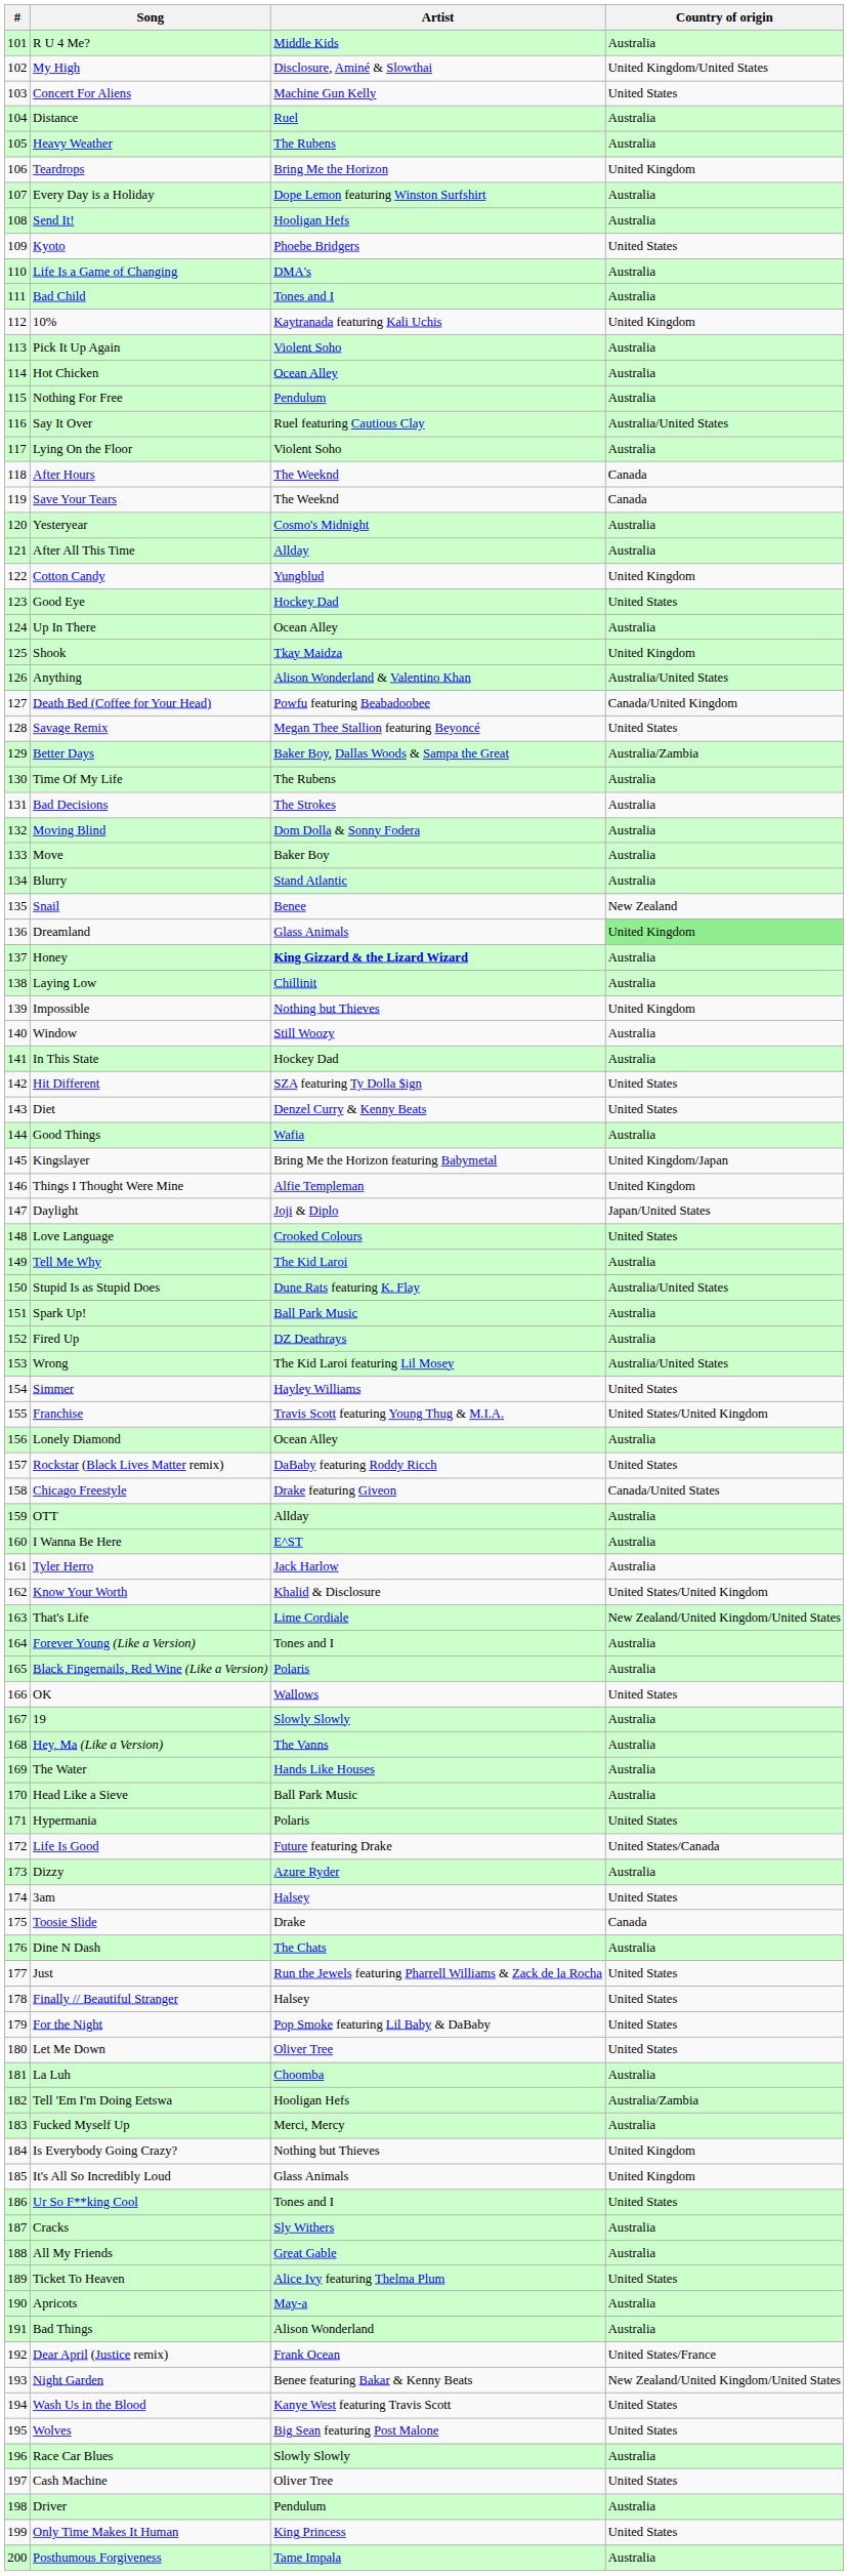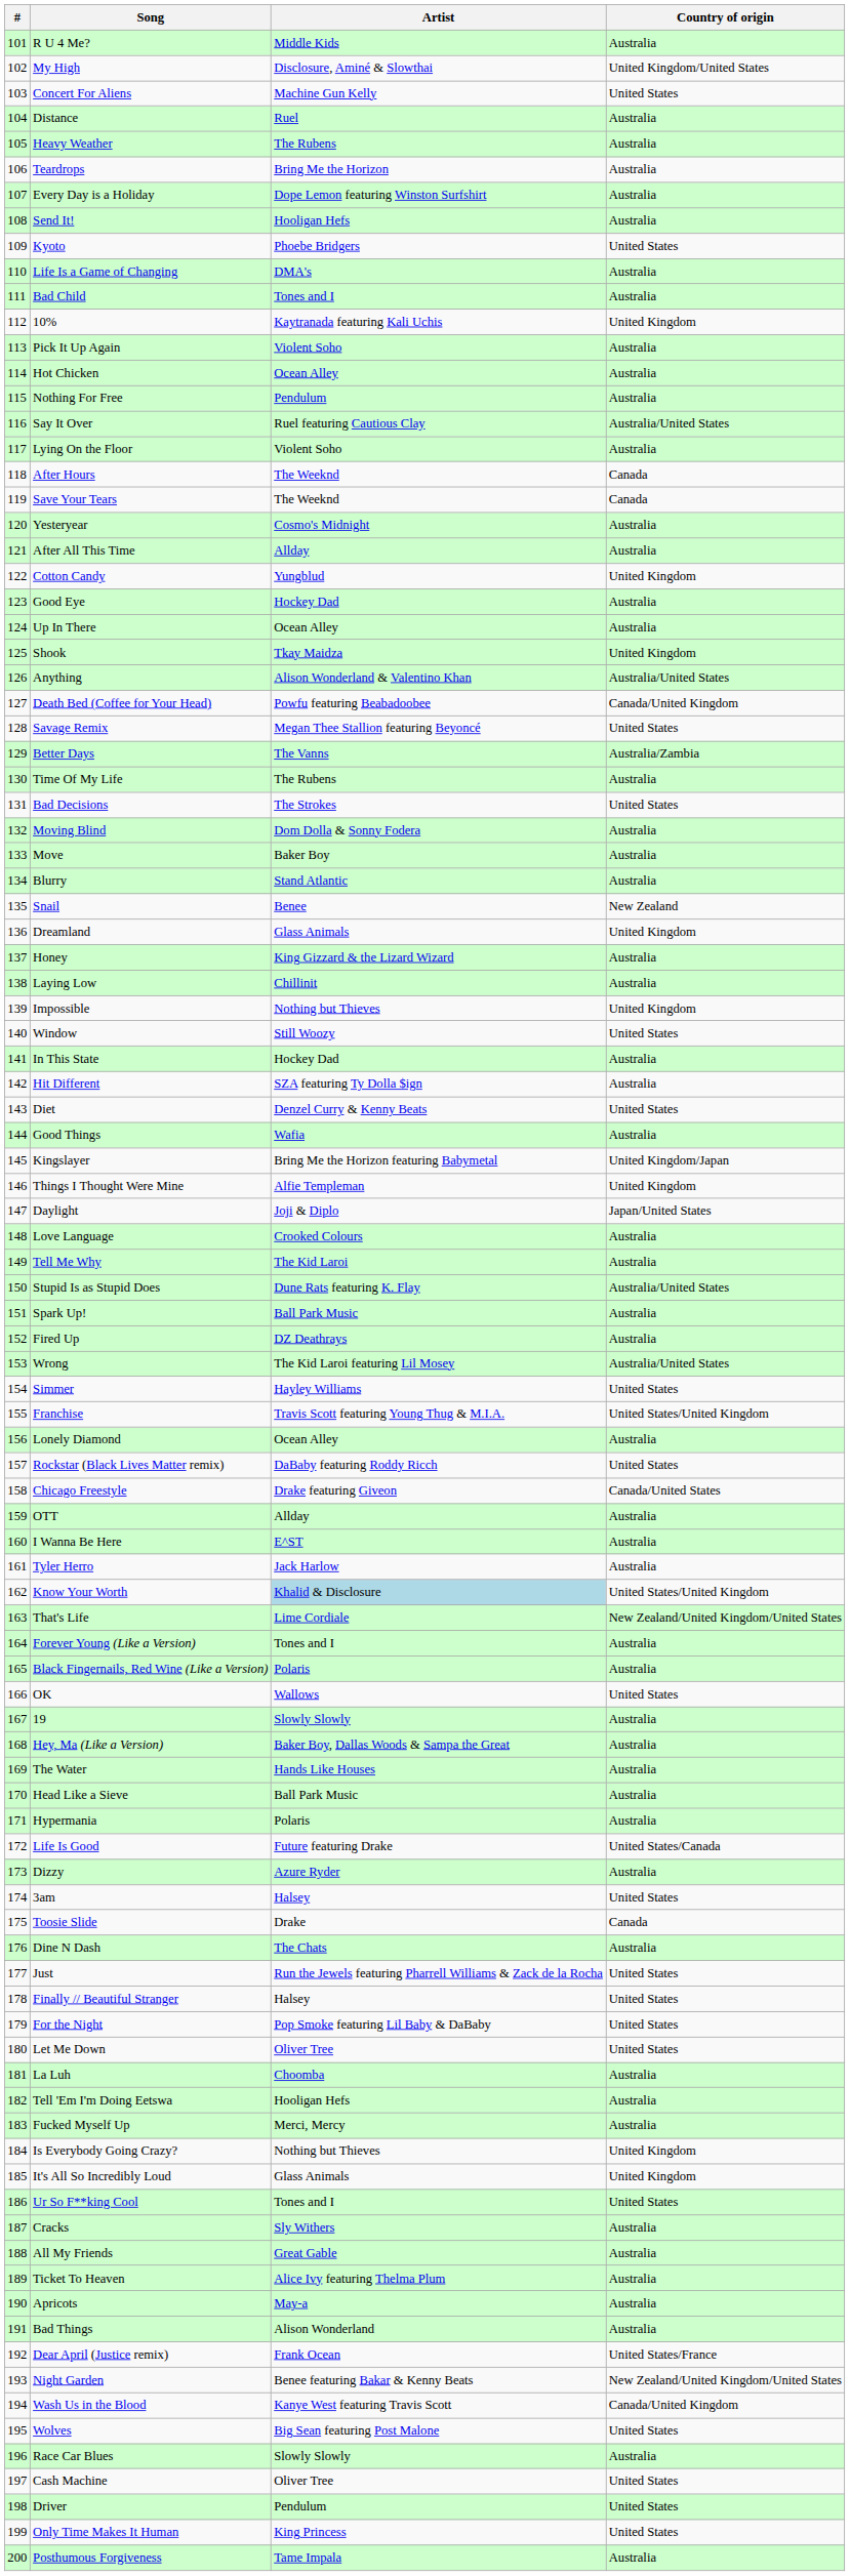Teardrops | Country of origin: United Kingdom -> Australia
Good Eye | Country of origin: United States -> Australia
Better Days | Artist: Baker Boy, Dallas Woods & Sampa the Great -> The Vanns
Bad Decisions | Country of origin: Australia -> United States
Dreamland | Country of origin: lightgreen background -> no background
Honey | Artist: bold -> normal
Window | Country of origin: Australia -> United States
Hit Different | Country of origin: United States -> Australia
Love Language | Country of origin: United States -> Australia
Know Your Worth | Artist: no background -> lightblue background
Hey, Ma (Like a Version) | Artist: The Vanns -> Baker Boy, Dallas Woods & Sampa the Great
Hypermania | Country of origin: United States -> Australia
Tell 'Em I'm Doing Eetswa | Country of origin: Australia/Zambia -> Australia
Ticket To Heaven | Country of origin: United States -> Australia
Wash Us in the Blood | Country of origin: United States -> Canada/United Kingdom
Driver | Country of origin: Australia -> United States
